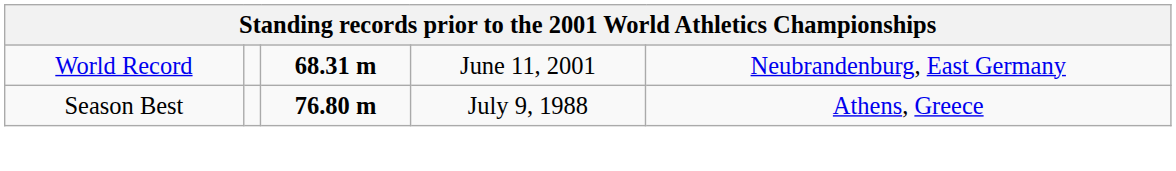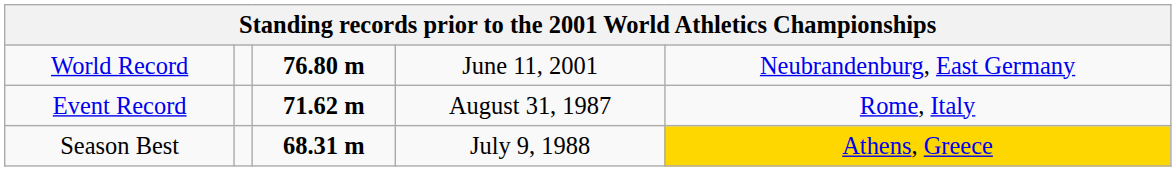World Record | column 3: 68.31 m -> 76.80 m
+ row: Event Record | 71.62 m | August 31, 1987 | Rome, Italy
Season Best | column 3: 76.80 m -> 68.31 m
Season Best | column 5: no background -> gold background
